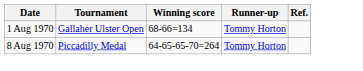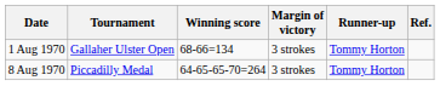+ column: Margin of victory | 3 strokes | 3 strokes
